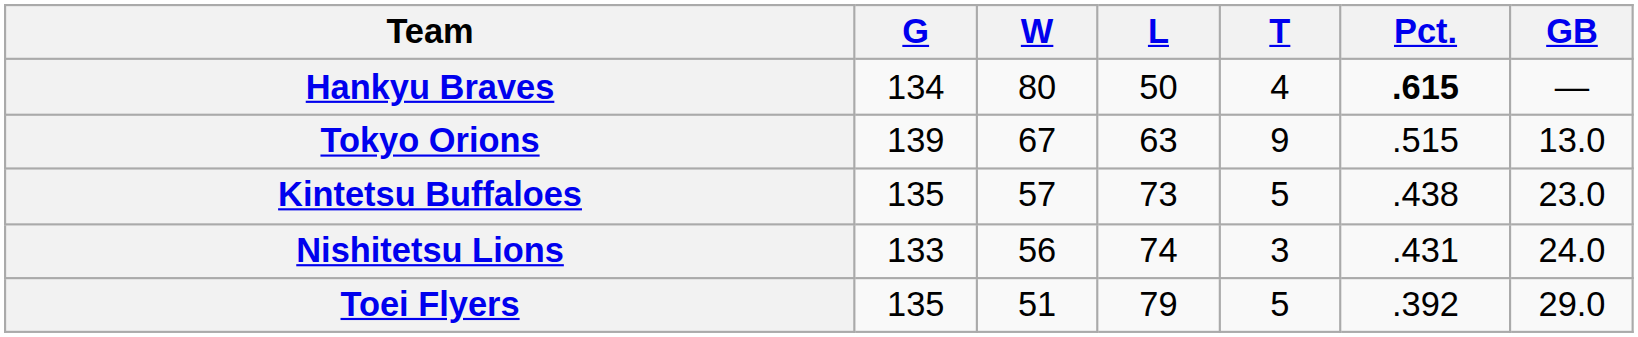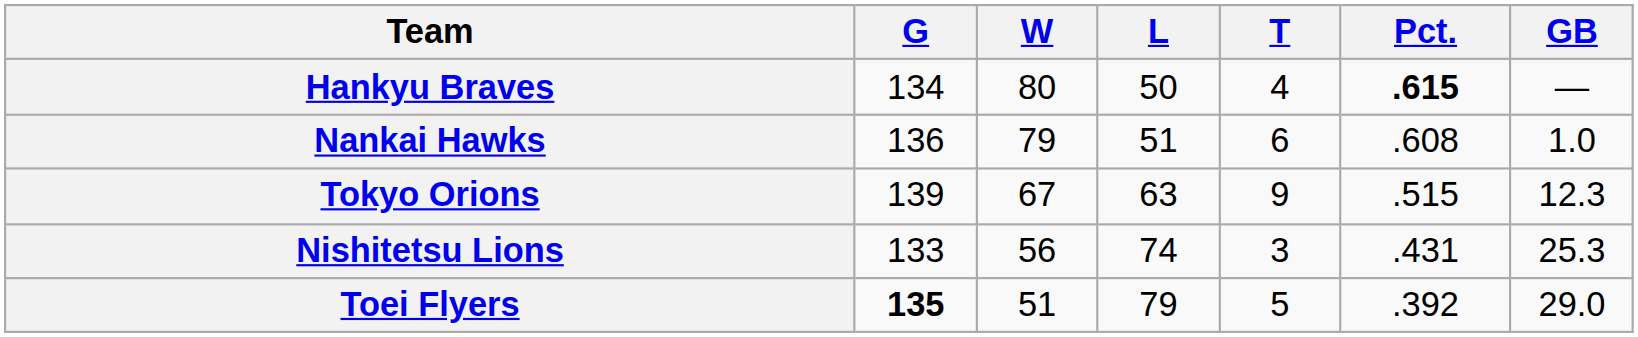+ row: Nankai Hawks | 136 | 79 | 51 | 6 | .608 | 1.0
Tokyo Orions | GB: 13.0 -> 12.3
- row: Kintetsu Buffaloes | 135 | 57 | 73 | 5 | .438 | 23.0
Nishitetsu Lions | GB: 24.0 -> 25.3
Toei Flyers | G: normal -> bold
